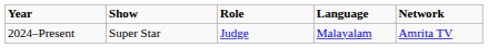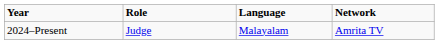- column: Show | Super Star
